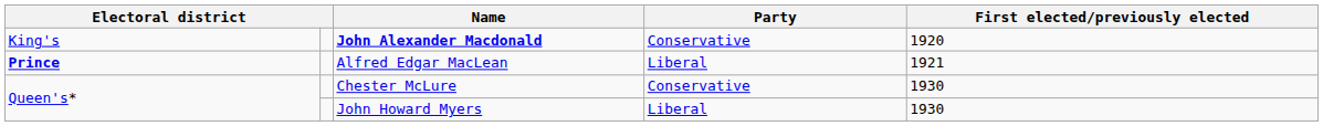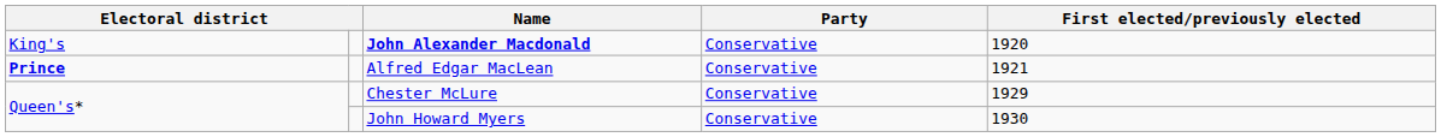Alfred Edgar MacLean | Party: Liberal -> Conservative
Chester McLure | First elected/previously elected: 1930 -> 1929
John Howard Myers | Party: Liberal -> Conservative
